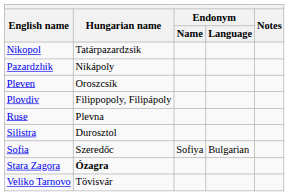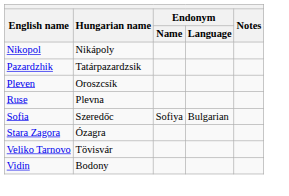Nikopol | Hungarian name: Tatárpazardzsik -> Nikápoly
Pazardzhik | Hungarian name: Nikápoly -> Tatárpazardzsik
- row: Plovdiv | Filippopoly, Filipápoly
- row: Silistra | Durosztol
Stara Zagora | Hungarian name: bold -> normal
+ row: Vidin | Bodony
